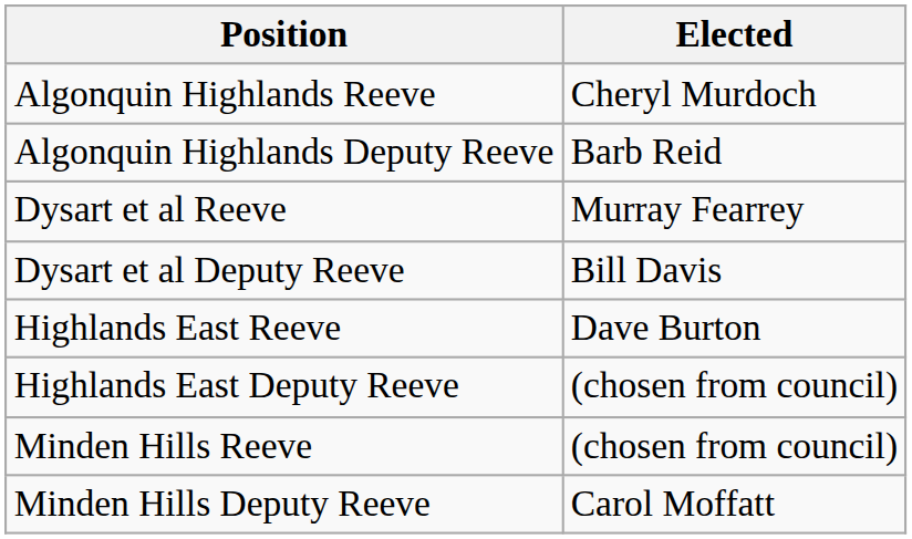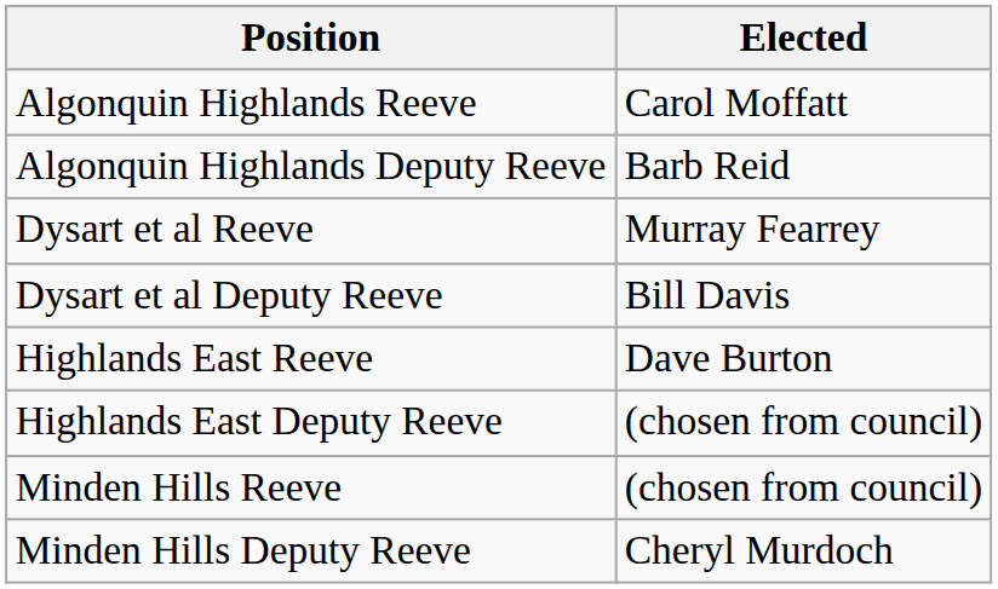Algonquin Highlands Reeve | Elected: Cheryl Murdoch -> Carol Moffatt
Minden Hills Deputy Reeve | Elected: Carol Moffatt -> Cheryl Murdoch
